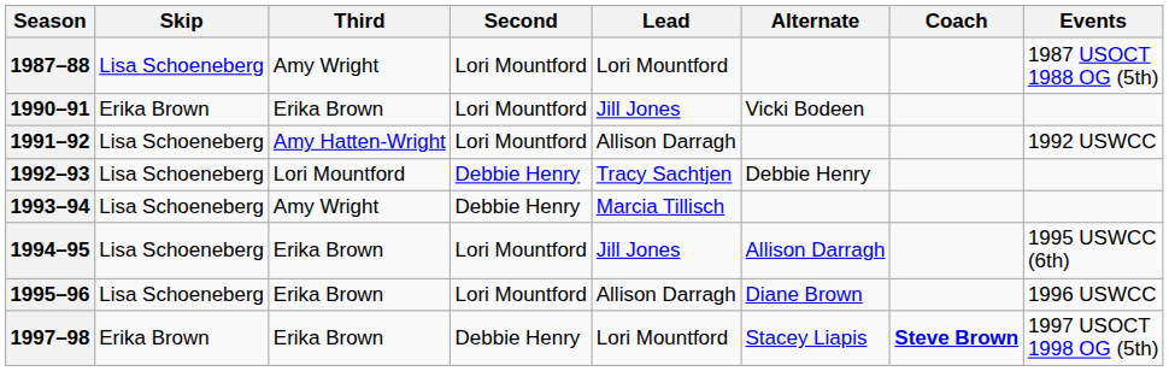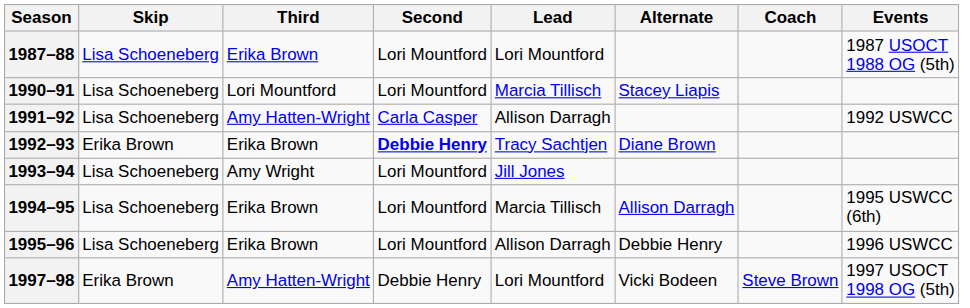1987–88 | Third: Amy Wright -> Erika Brown
1990–91 | Skip: Erika Brown -> Lisa Schoeneberg
1990–91 | Third: Erika Brown -> Lori Mountford
1990–91 | Lead: Jill Jones -> Marcia Tillisch
1990–91 | Alternate: Vicki Bodeen -> Stacey Liapis
1991–92 | Second: Lori Mountford -> Carla Casper
1992–93 | Skip: Lisa Schoeneberg -> Erika Brown
1992–93 | Third: Lori Mountford -> Erika Brown
1992–93 | Second: normal -> bold
1992–93 | Alternate: Debbie Henry -> Diane Brown
1993–94 | Second: Debbie Henry -> Lori Mountford
1993–94 | Lead: Marcia Tillisch -> Jill Jones
1994–95 | Lead: Jill Jones -> Marcia Tillisch
1995–96 | Alternate: Diane Brown -> Debbie Henry
1997–98 | Third: Erika Brown -> Amy Hatten-Wright
1997–98 | Alternate: Stacey Liapis -> Vicki Bodeen
1997–98 | Coach: bold -> normal
